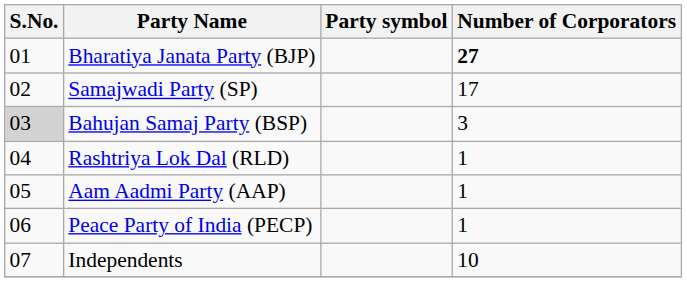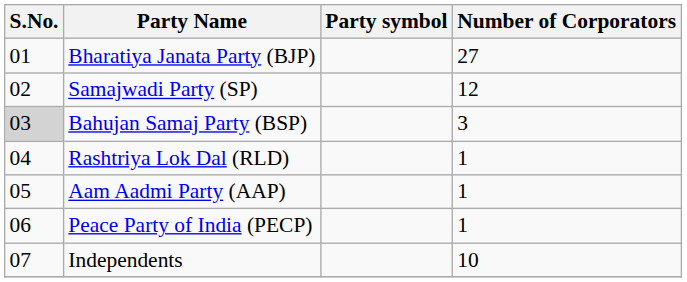Bharatiya Janata Party (BJP) | Number of Corporators: bold -> normal
Samajwadi Party (SP) | Number of Corporators: 17 -> 12
